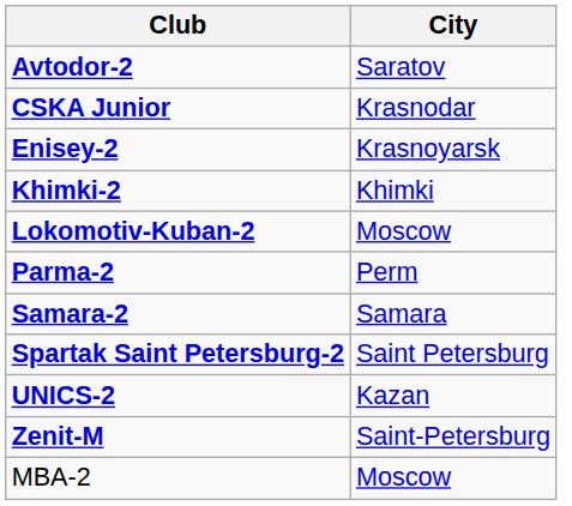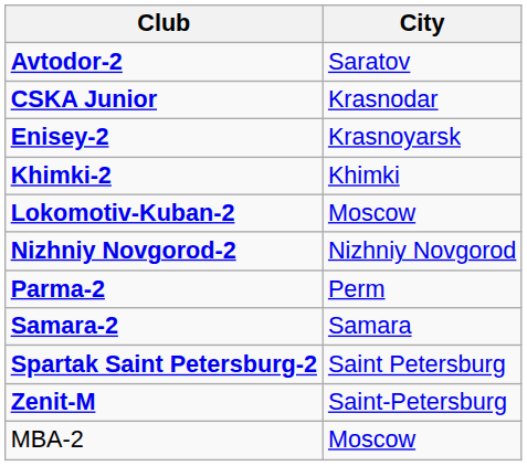+ row: Nizhniy Novgorod-2 | Nizhniy Novgorod
- row: UNICS-2 | Kazan
